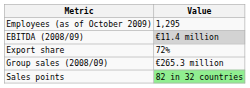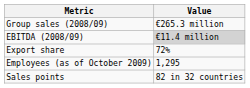rows swapped: Group sales (2008/09) <-> Employees (as of October 2009)
Sales points | Value: lightgreen background -> no background
